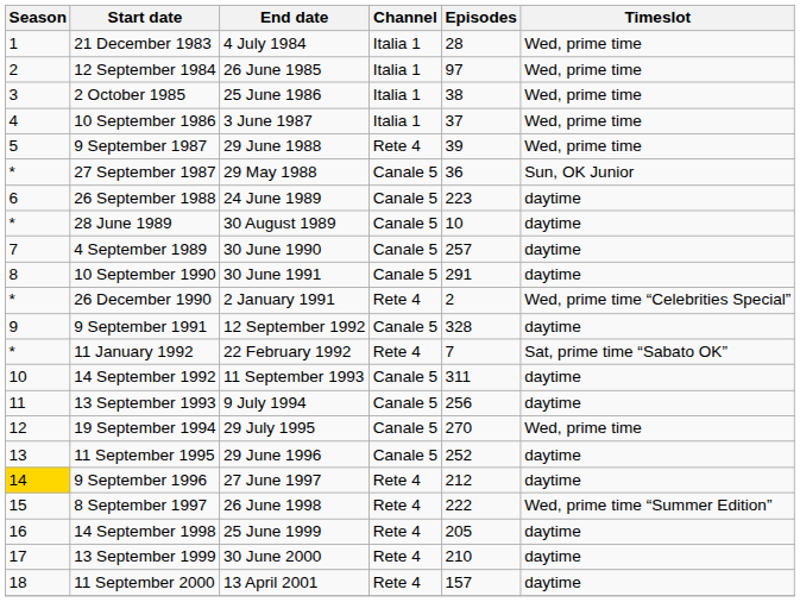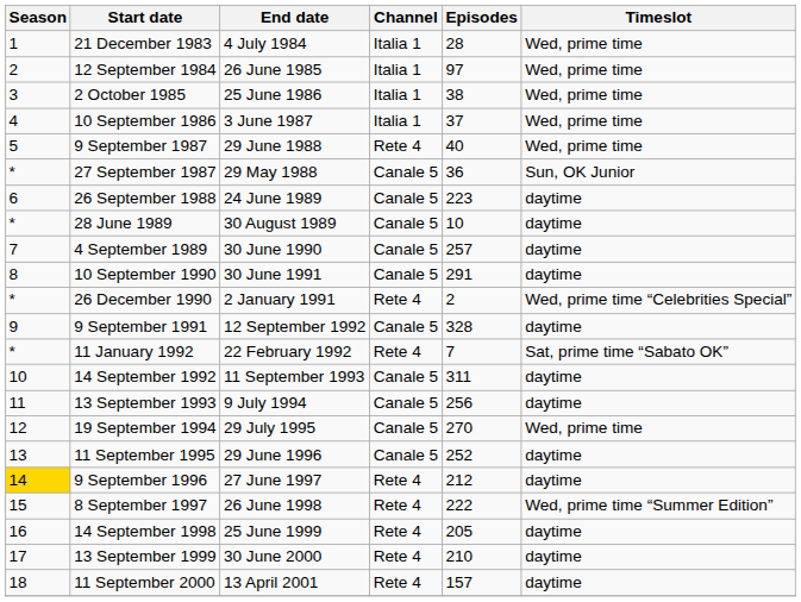9 September 1987 | Episodes: 39 -> 40
